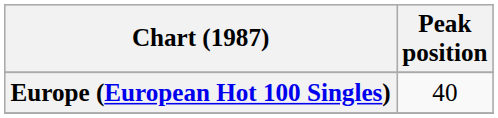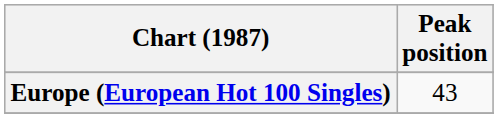Europe (European Hot 100 Singles) | Peak position: 40 -> 43
